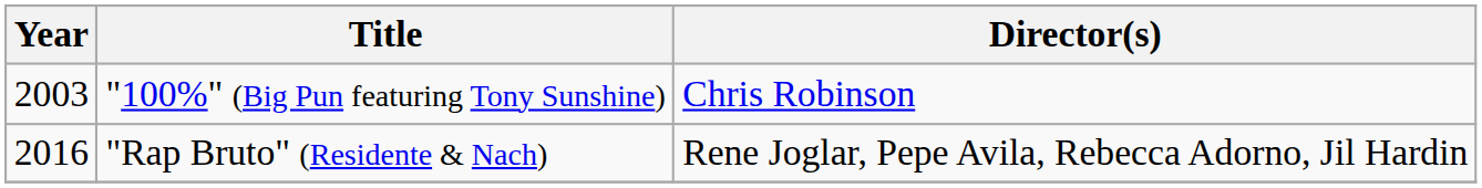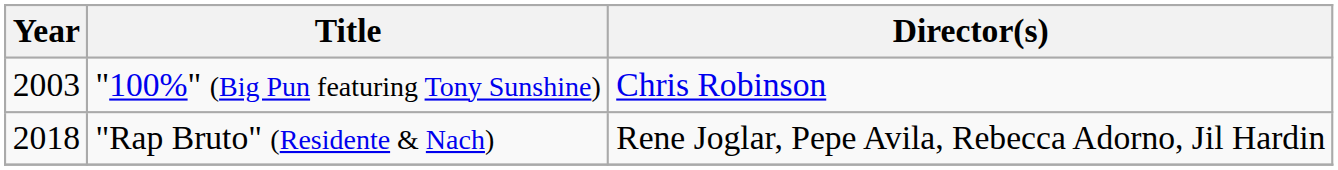"Rap Bruto" (Residente & Nach) | Year: 2016 -> 2018
